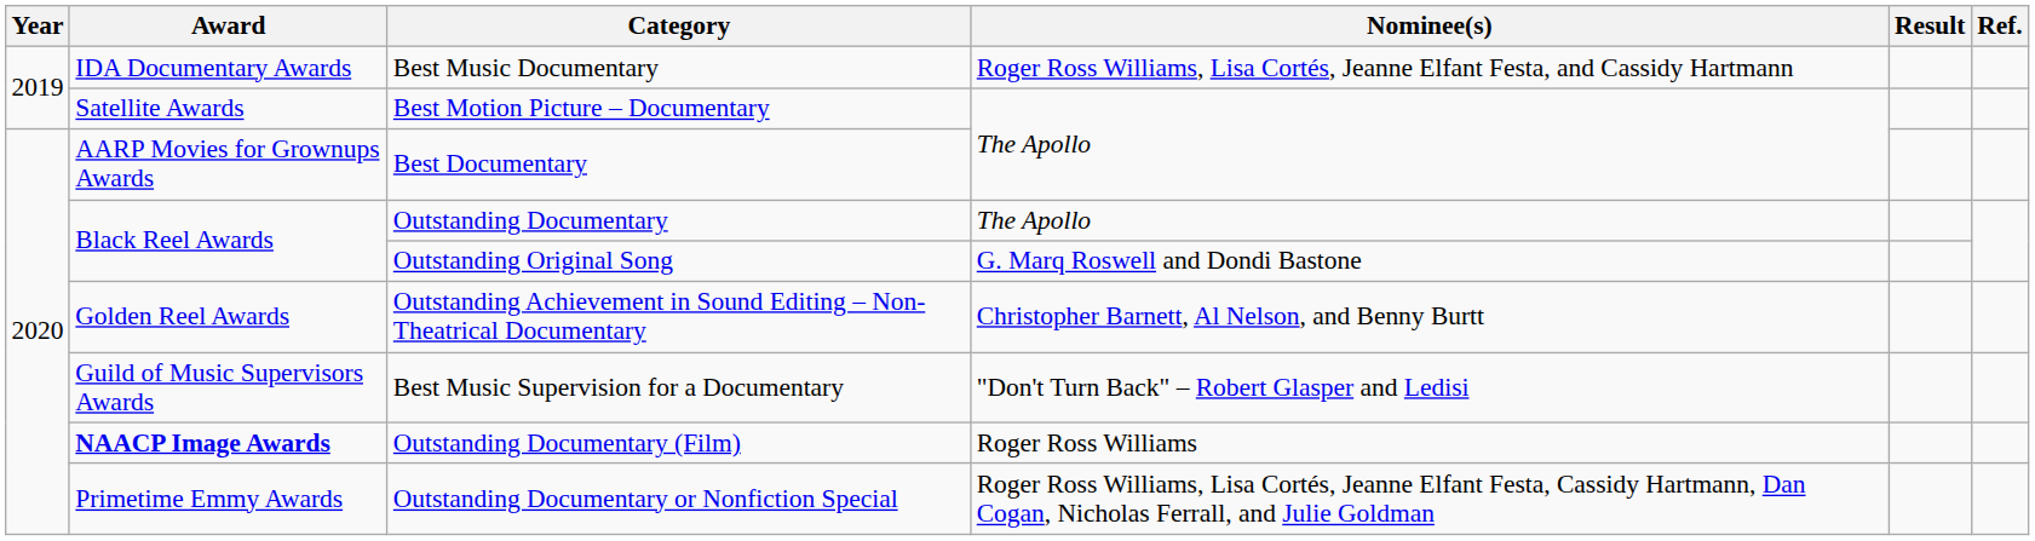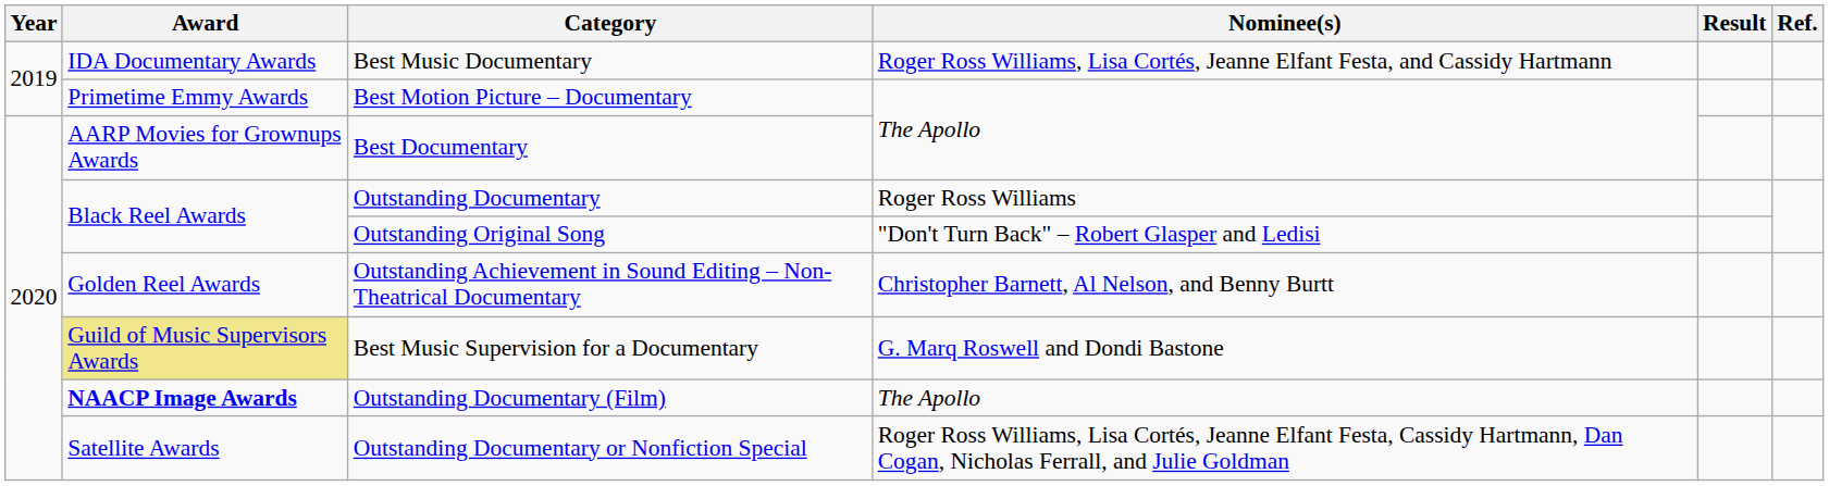Best Motion Picture – Documentary | Award: Satellite Awards -> Primetime Emmy Awards
Outstanding Documentary | Nominee(s): The Apollo -> Roger Ross Williams
Outstanding Original Song | Nominee(s): G. Marq Roswell and Dondi Bastone -> "Don't Turn Back" – Robert Glasper and Ledisi
Best Music Supervision for a Documentary | Award: no background -> khaki background
Best Music Supervision for a Documentary | Nominee(s): "Don't Turn Back" – Robert Glasper and Ledisi -> G. Marq Roswell and Dondi Bastone
Outstanding Documentary (Film) | Nominee(s): Roger Ross Williams -> The Apollo
Outstanding Documentary or Nonfiction Special | Award: Primetime Emmy Awards -> Satellite Awards
